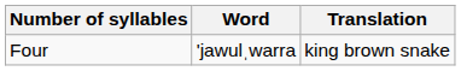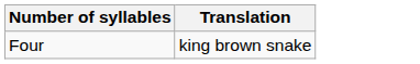- column: Word | 'jawulˌwarra
